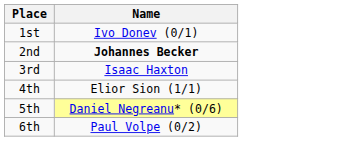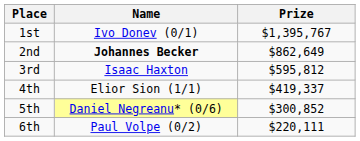+ column: Prize | $1,395,767 | $862,649 | $595,812 | $419,337 | $300,852 | $220,111
